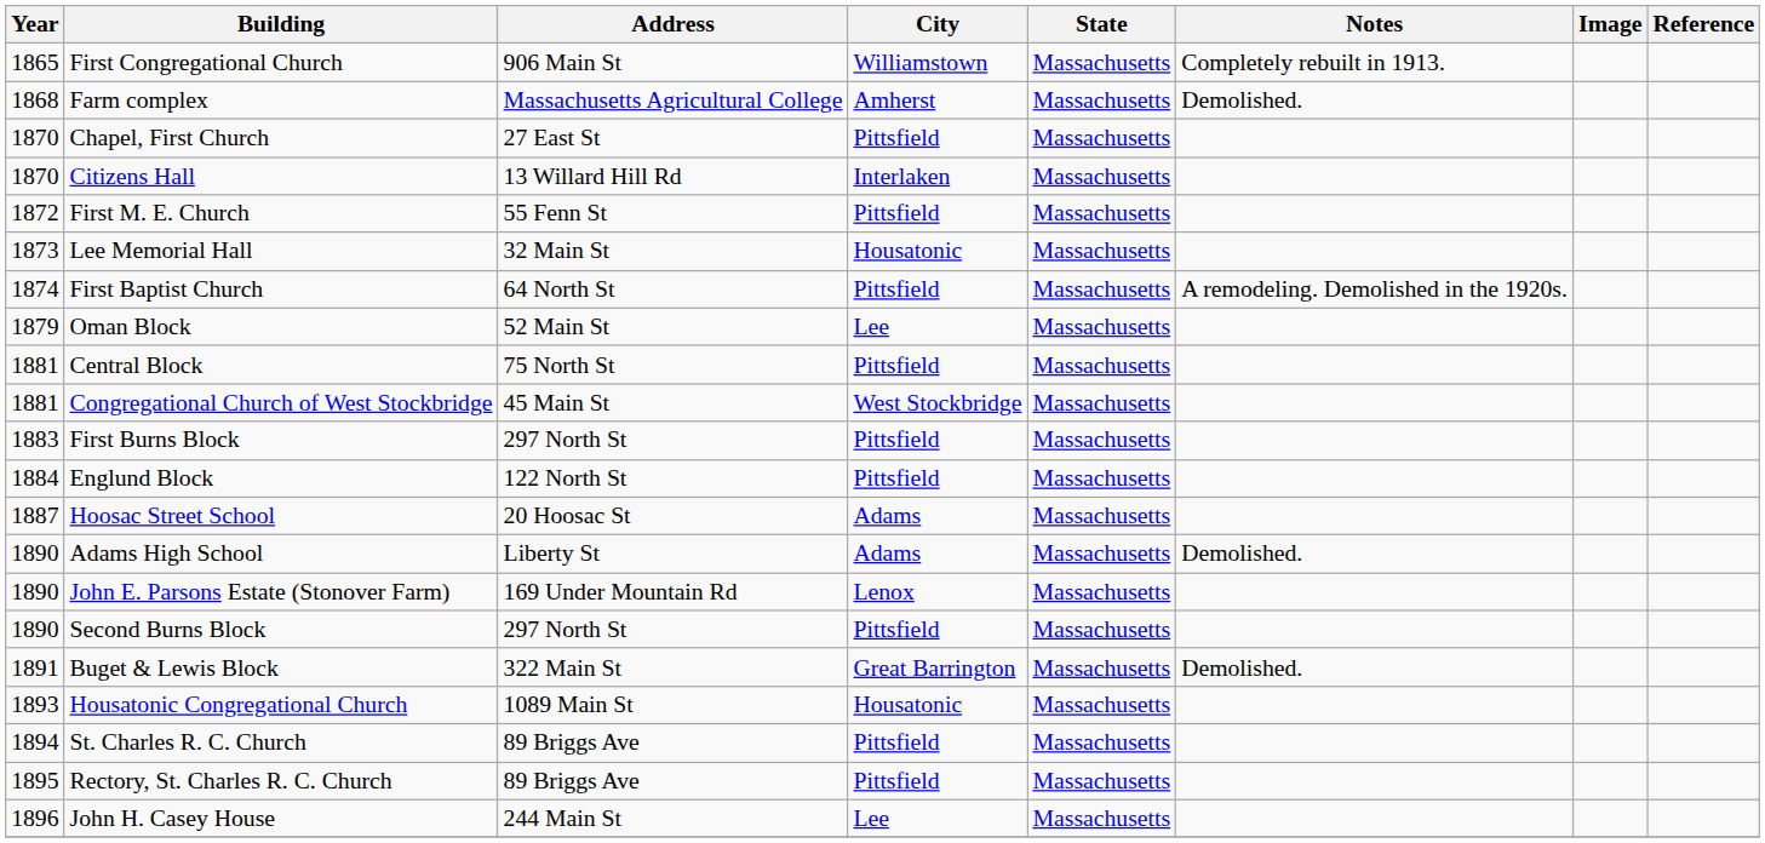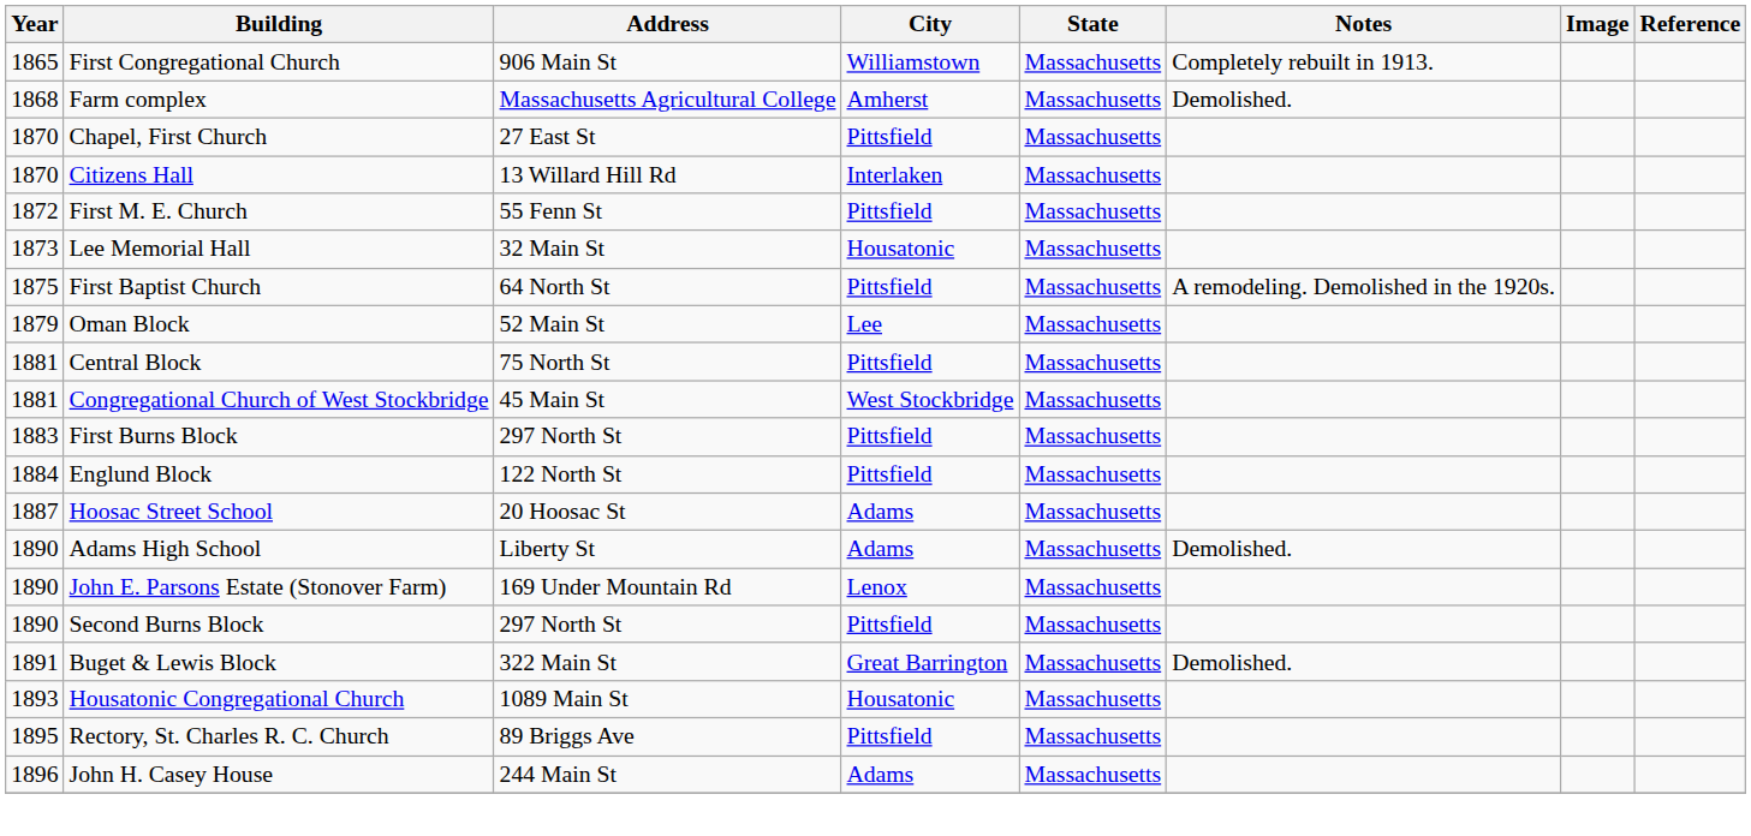First Baptist Church | Year: 1874 -> 1875
- row: 1894 | St. Charles R. C. Church | 89 Briggs Ave | Pittsfield | Massachusetts
John H. Casey House | City: Lee -> Adams
